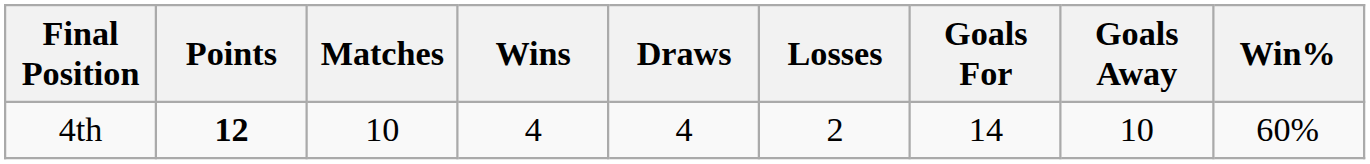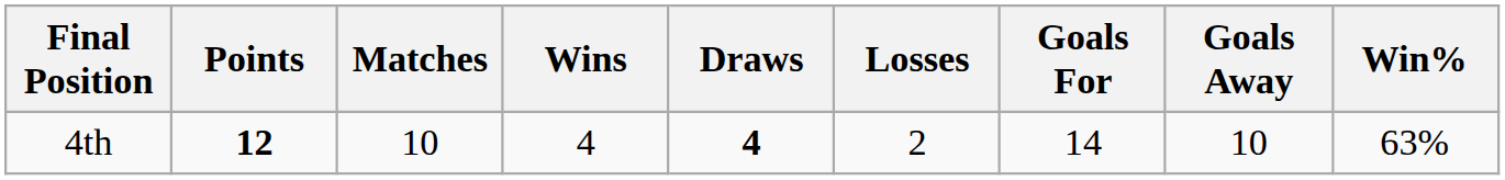4th | Draws: normal -> bold
4th | Win%: 60% -> 63%
